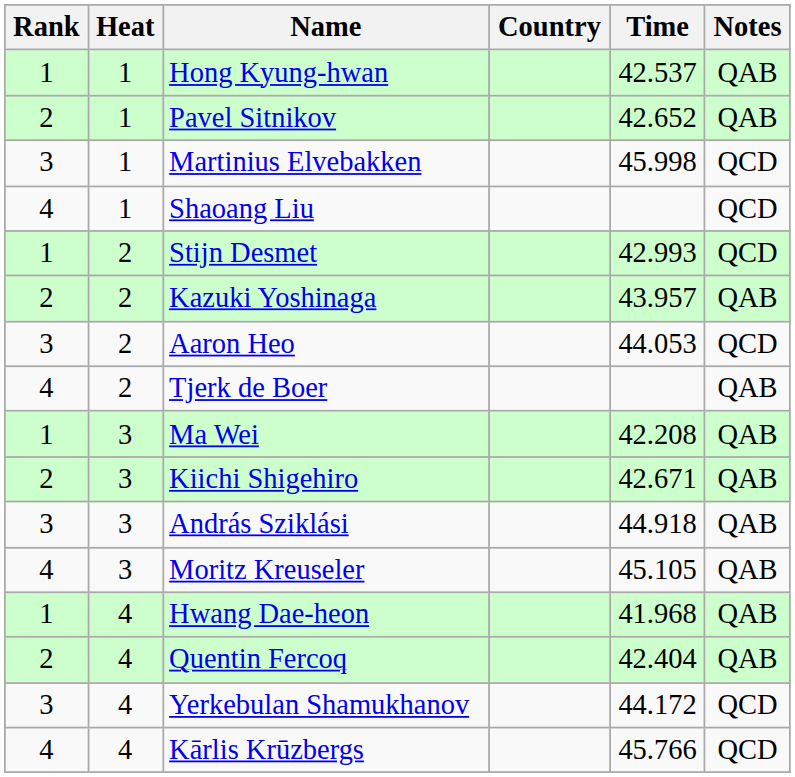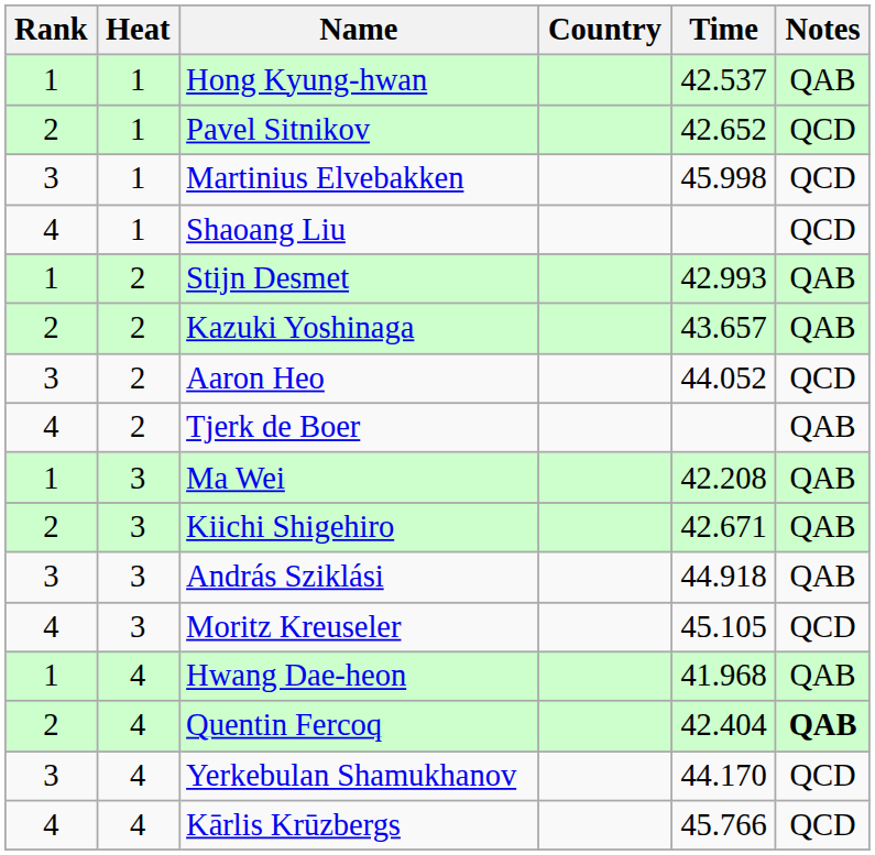Pavel Sitnikov | Notes: QAB -> QCD
Stijn Desmet | Notes: QCD -> QAB
Kazuki Yoshinaga | Time: 43.957 -> 43.657
Aaron Heo | Time: 44.053 -> 44.052
Moritz Kreuseler | Notes: QAB -> QCD
Quentin Fercoq | Notes: normal -> bold
Yerkebulan Shamukhanov | Time: 44.172 -> 44.170
